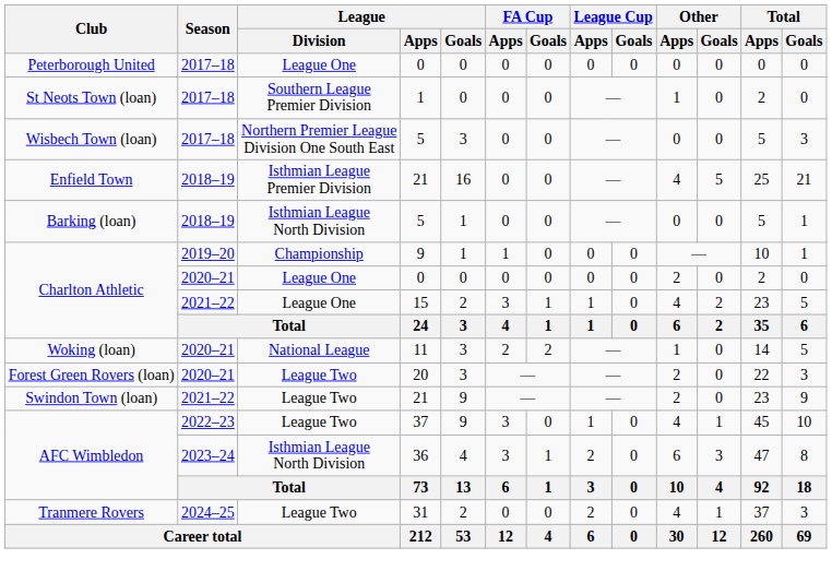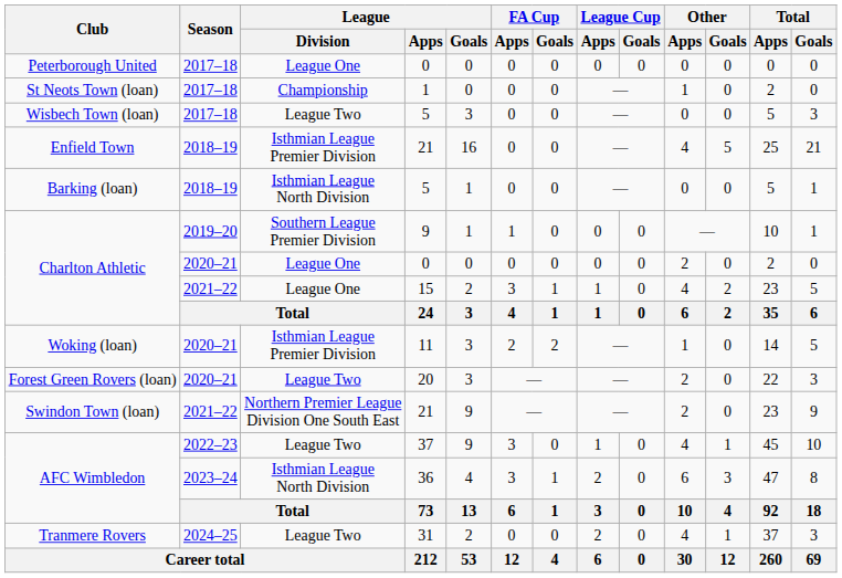St Neots Town (loan) | League / Division: Southern League Premier Division -> Championship
Wisbech Town (loan) | League / Division: Northern Premier League Division One South East -> League Two
Charlton Athletic / 9 | League / Division: Championship -> Southern League Premier Division
Woking (loan) | League / Division: National League -> Isthmian League Premier Division
Swindon Town (loan) | League / Division: League Two -> Northern Premier League Division One South East
